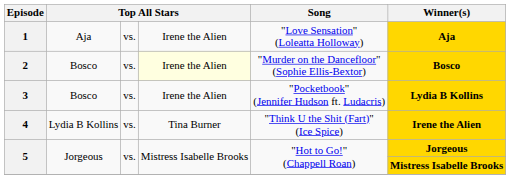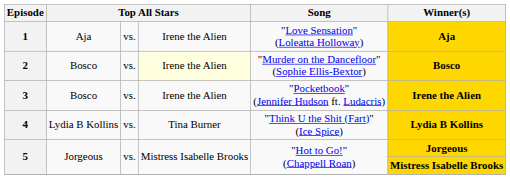3 | Winner(s): Lydia B Kollins -> Irene the Alien
4 | Winner(s): Irene the Alien -> Lydia B Kollins
